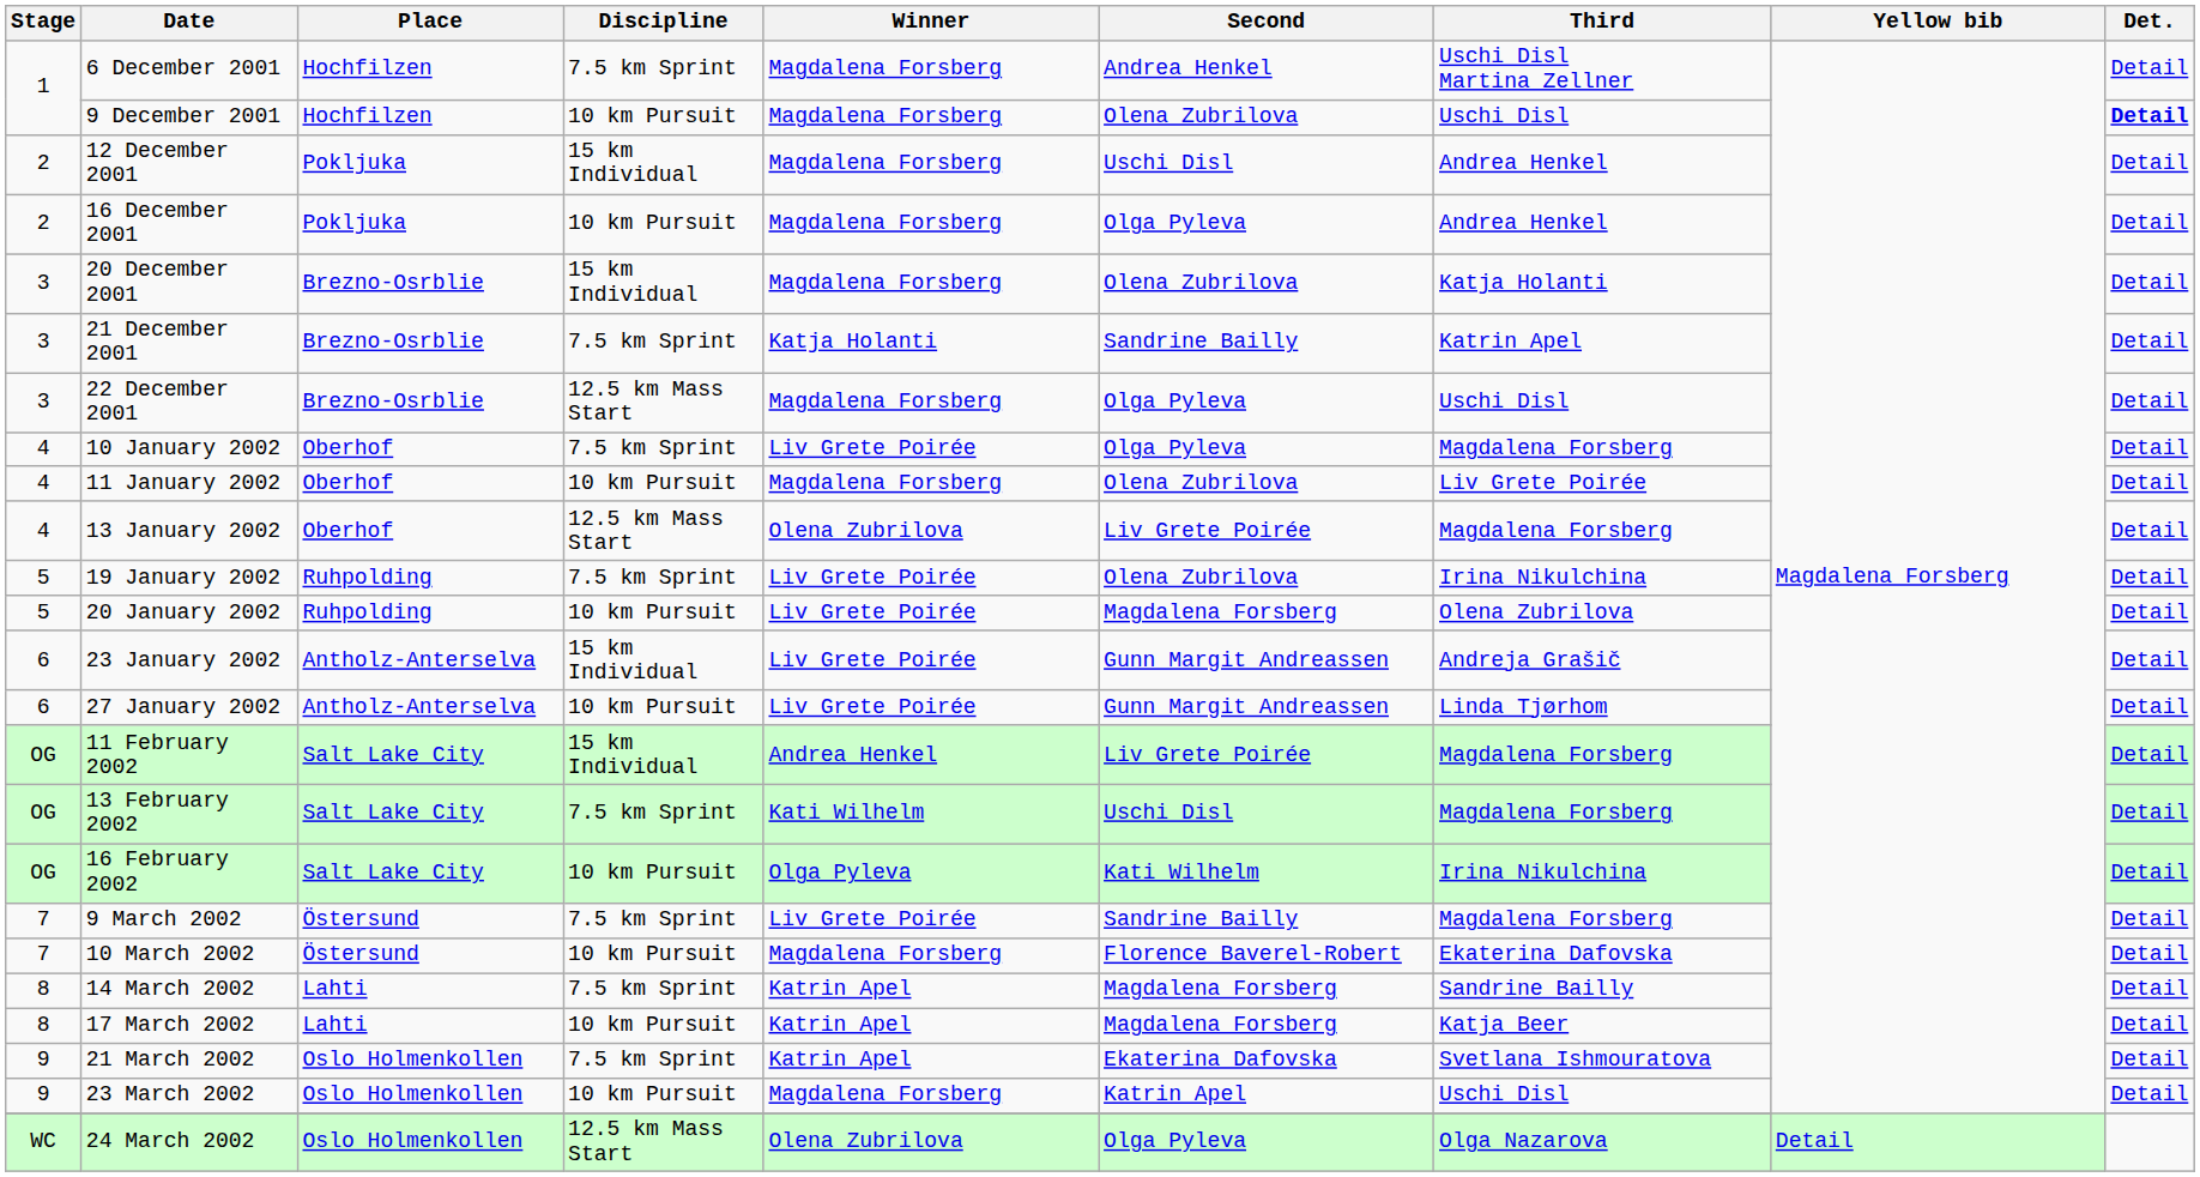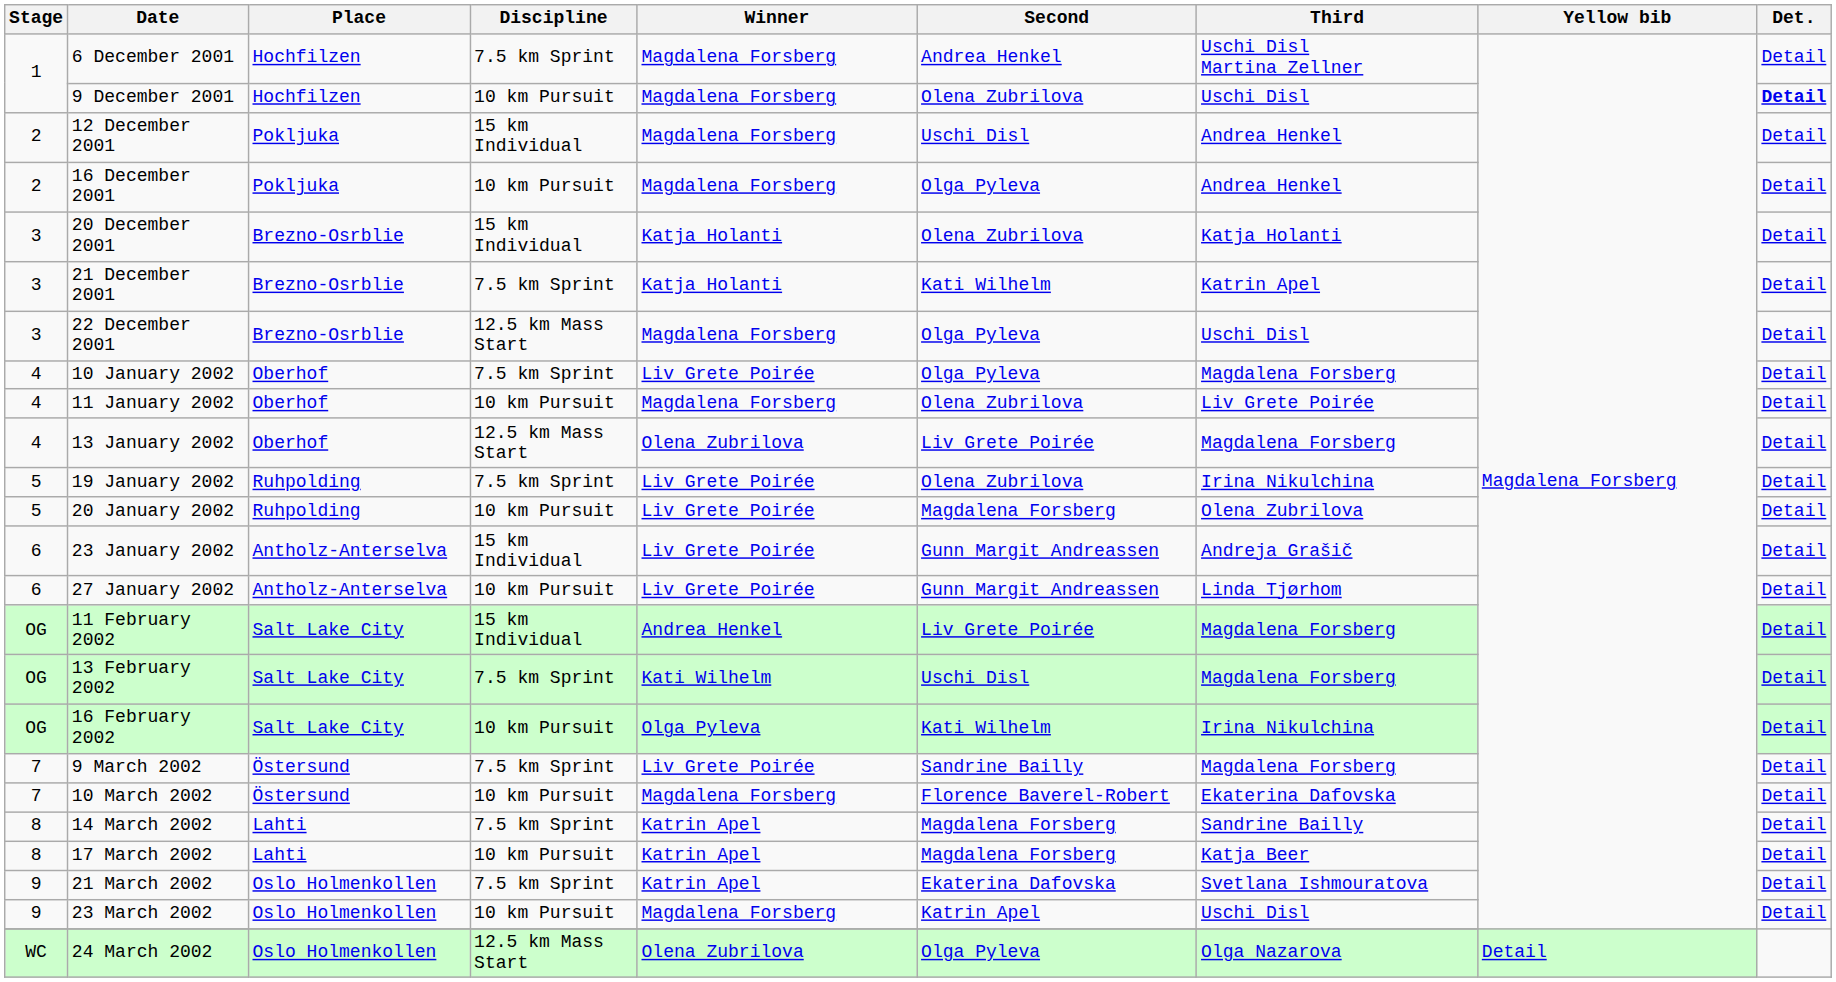20 December 2001 | Winner: Magdalena Forsberg -> Katja Holanti
21 December 2001 | Second: Sandrine Bailly -> Kati Wilhelm
